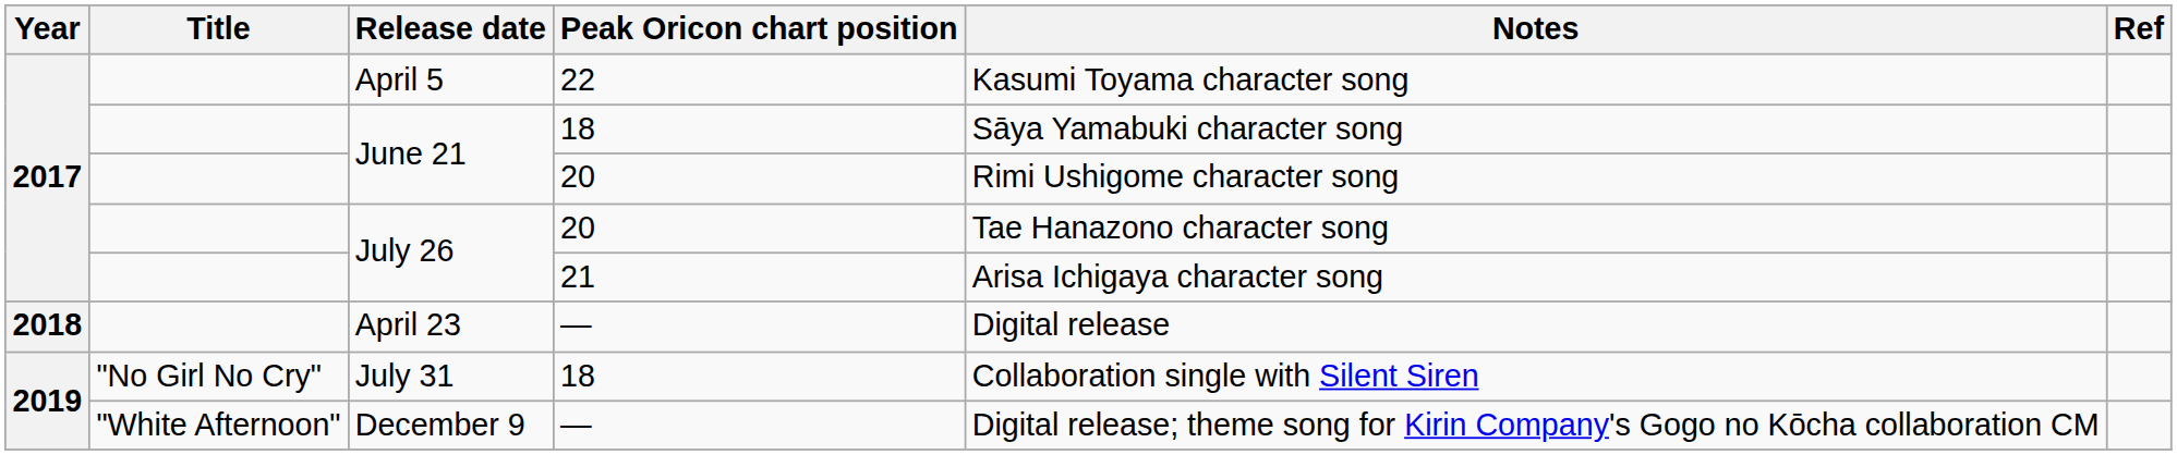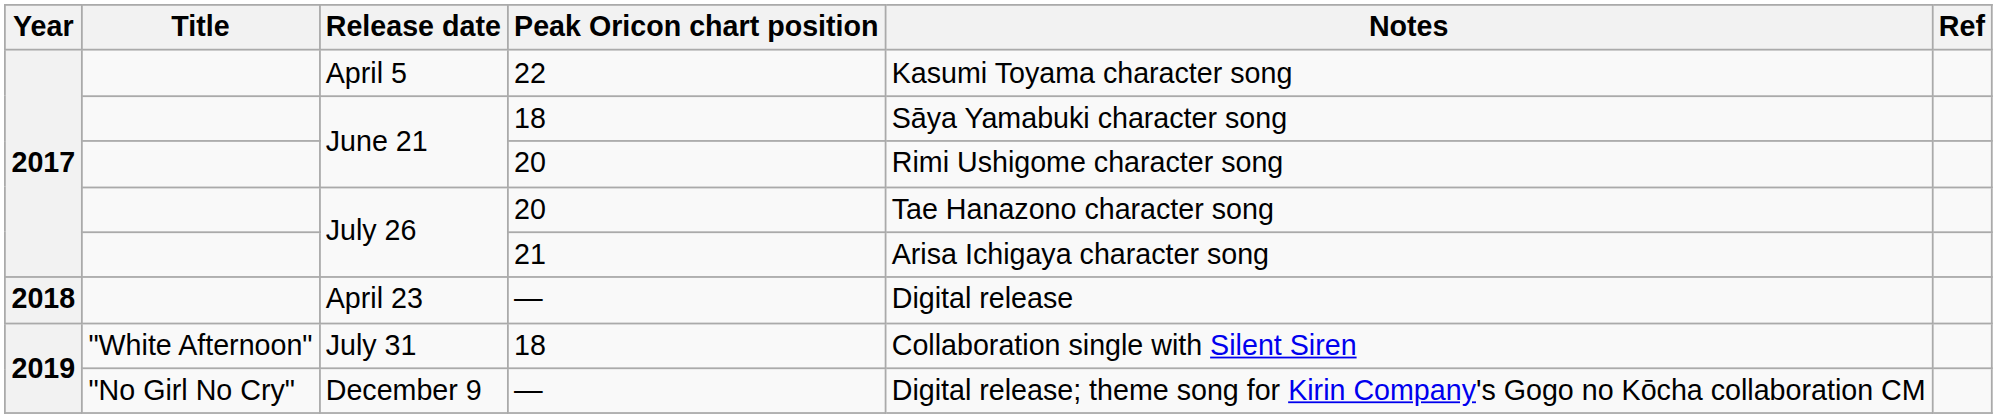July 31 | Title: "No Girl No Cry" -> "White Afternoon"
December 9 | Title: "White Afternoon" -> "No Girl No Cry"
